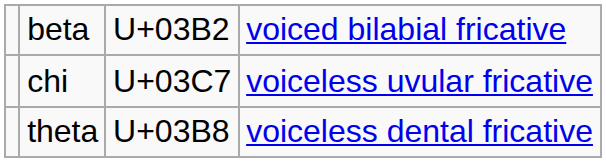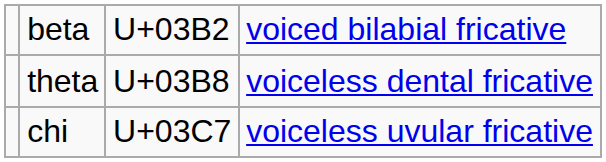rows swapped: theta <-> chi
